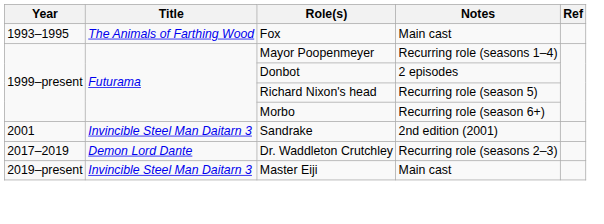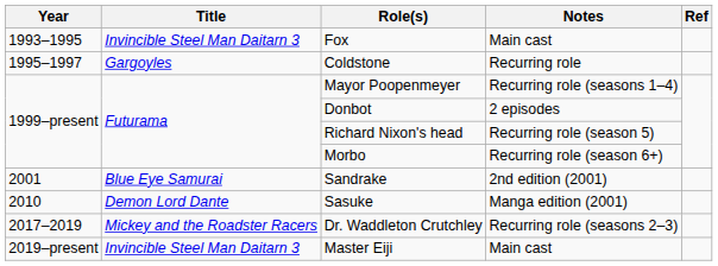Fox | Title: The Animals of Farthing Wood -> Invincible Steel Man Daitarn 3
+ row: 1995–1997 | Gargoyles | Coldstone | Recurring role
Sandrake | Title: Invincible Steel Man Daitarn 3 -> Blue Eye Samurai
+ row: 2010 | Demon Lord Dante | Sasuke | Manga edition (2001)
Dr. Waddleton Crutchley | Title: Demon Lord Dante -> Mickey and the Roadster Racers
